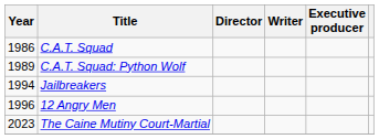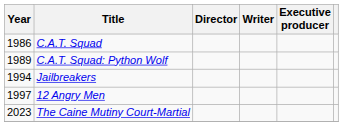12 Angry Men | Year: 1996 -> 1997
